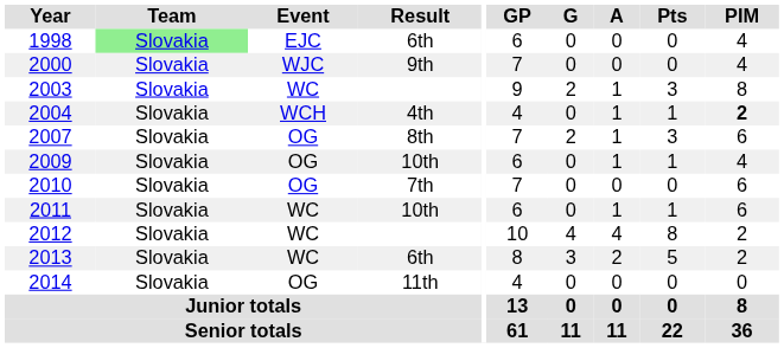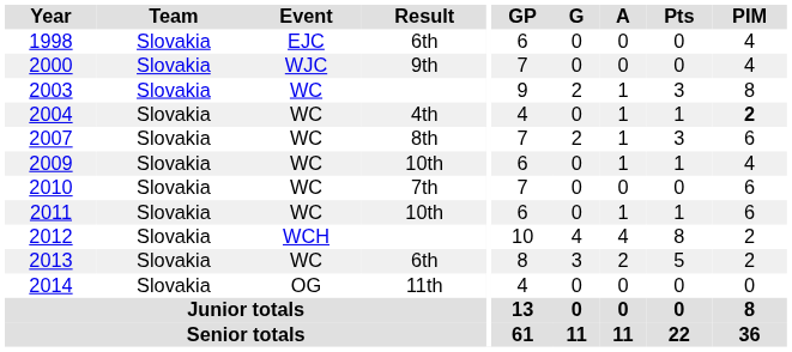1998 | Team: lightgreen background -> no background
2004 | Event: WCH -> WC
2007 | Event: OG -> WC
2009 | Event: OG -> WC
2010 | Event: OG -> WC
2012 | Event: WC -> WCH
